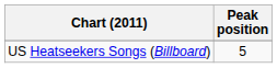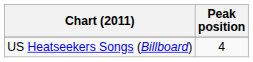US Heatseekers Songs (Billboard) | Peak position: 5 -> 4
